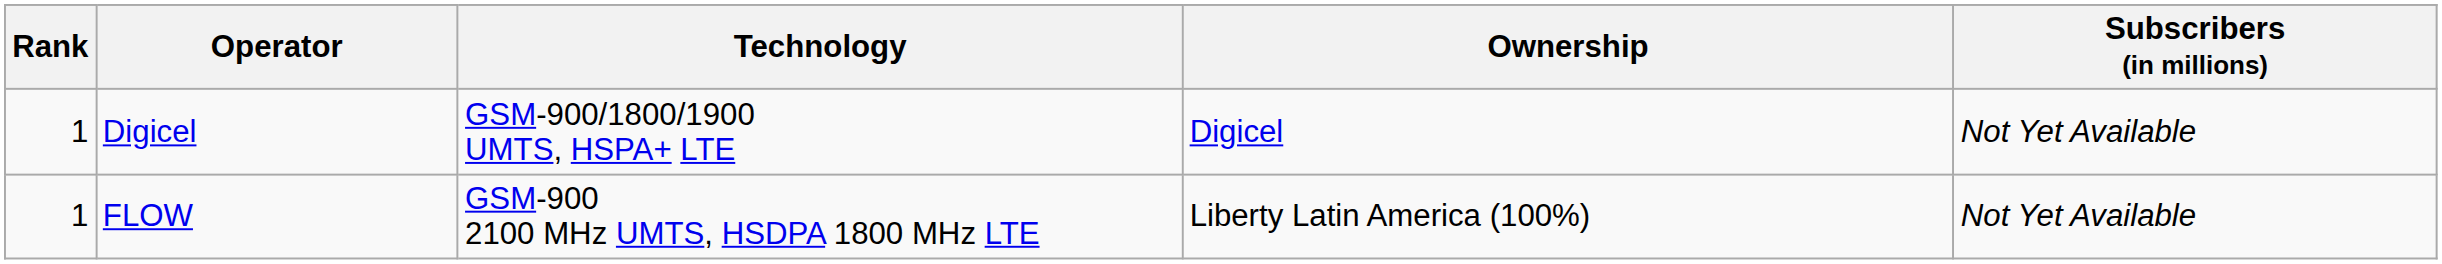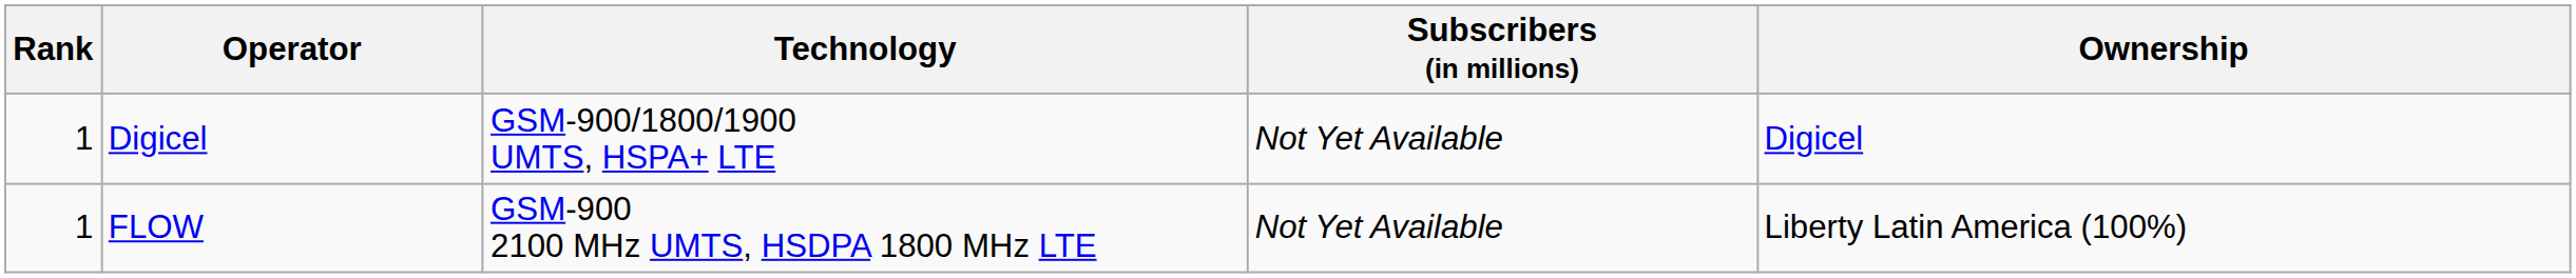columns swapped: Subscribers (in millions) <-> Ownership
